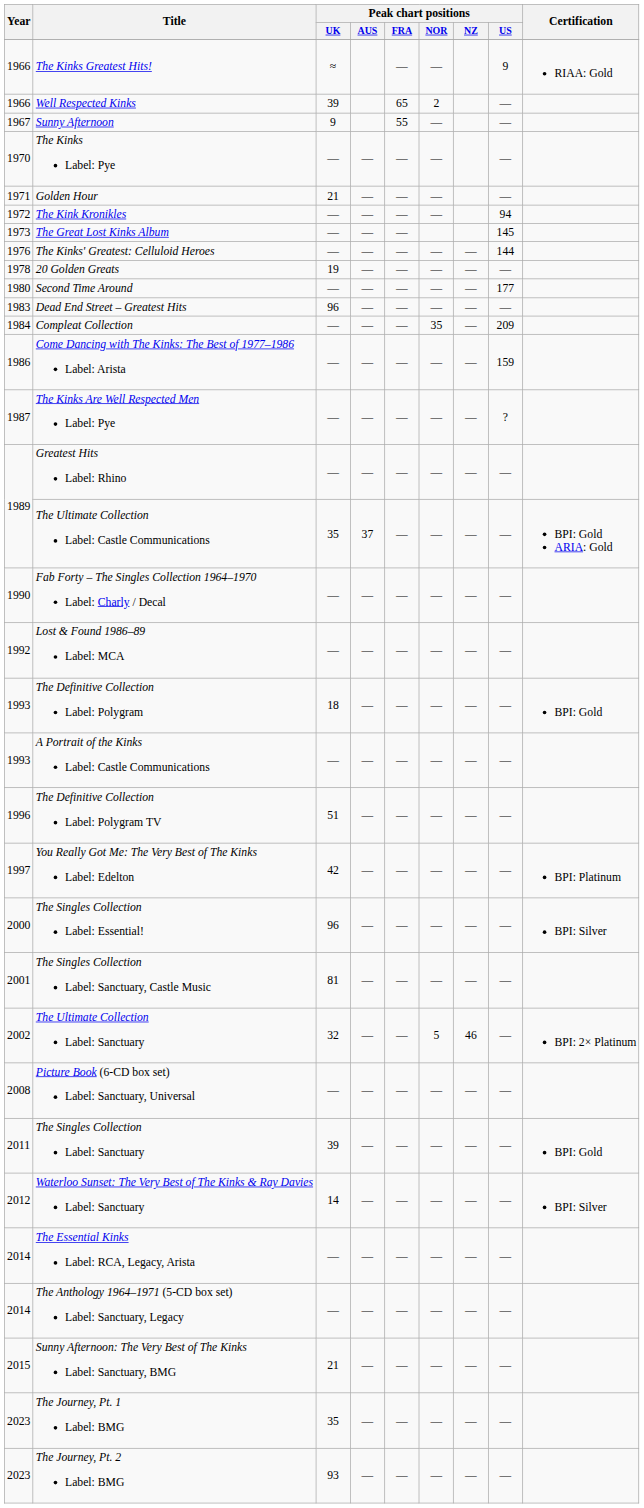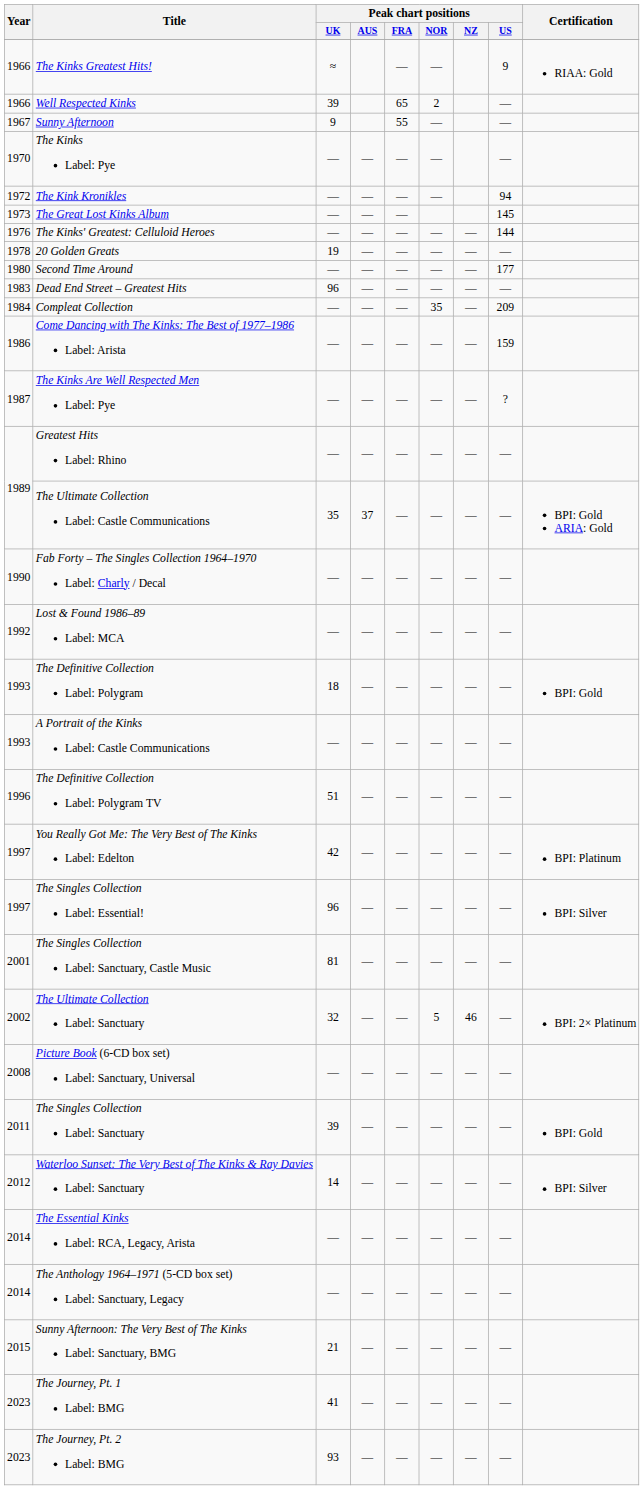- row: 1971 | Golden Hour | 21 | — | — | — | —
The Singles Collection Label: Essential! | Year: 2000 -> 1997
The Journey, Pt. 1 Label: BMG | Peak chart positions / UK: 35 -> 41
